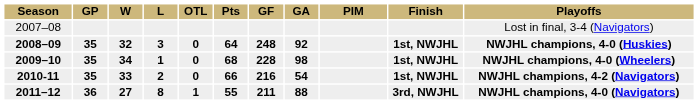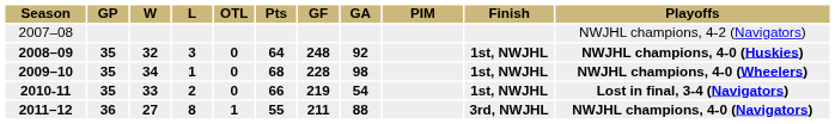2007–08 | Playoffs: Lost in final, 3-4 (Navigators) -> NWJHL champions, 4-2 (Navigators)
2010-11 | GF: 216 -> 219
2010-11 | Playoffs: NWJHL champions, 4-2 (Navigators) -> Lost in final, 3-4 (Navigators)
